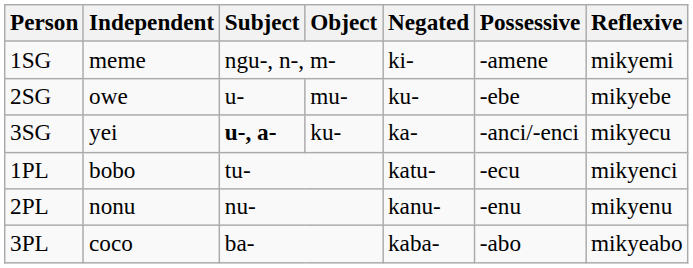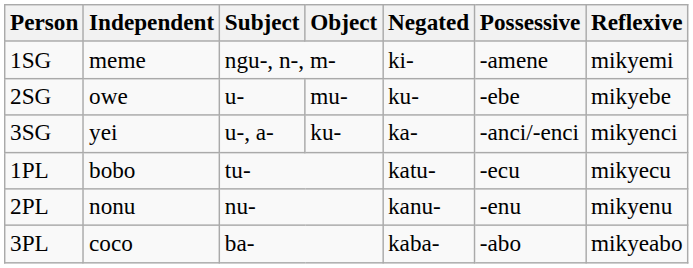3SG | Subject: bold -> normal
3SG | Reflexive: mikyecu -> mikyenci
1PL | Reflexive: mikyenci -> mikyecu
